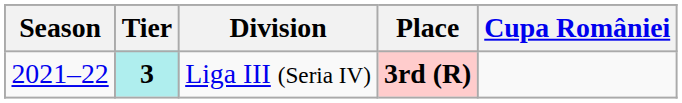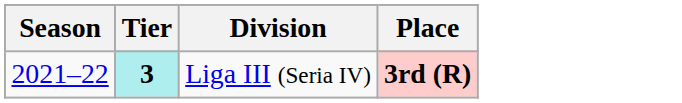- column: Cupa României
